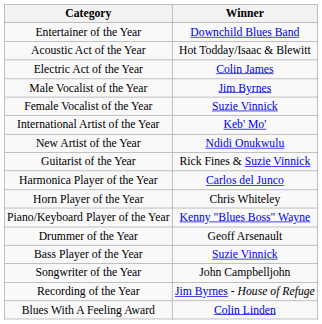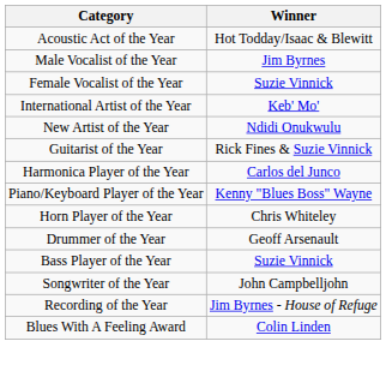- row: Entertainer of the Year | Downchild Blues Band
- row: Electric Act of the Year | Colin James
rows swapped: Piano/Keyboard Player of the Year <-> Horn Player of the Year
